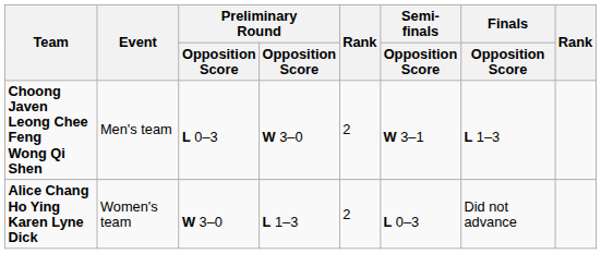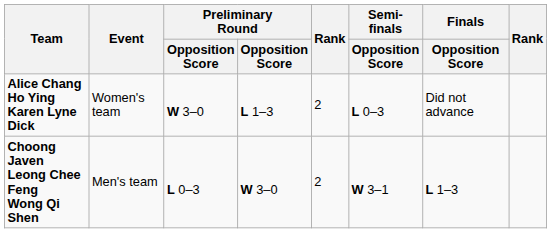rows swapped: Choong Javen Leong Chee Feng Wong Qi Shen <-> Alice Chang Ho Ying Karen Lyne Dick
